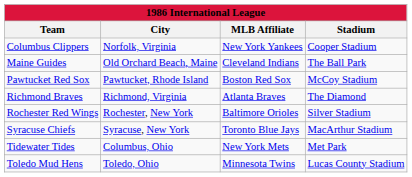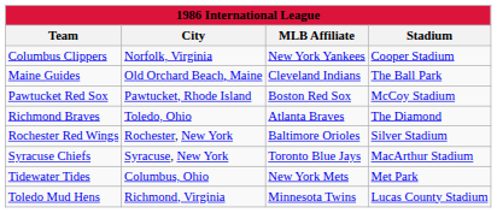Richmond Braves | City: Richmond, Virginia -> Toledo, Ohio
Toledo Mud Hens | City: Toledo, Ohio -> Richmond, Virginia
